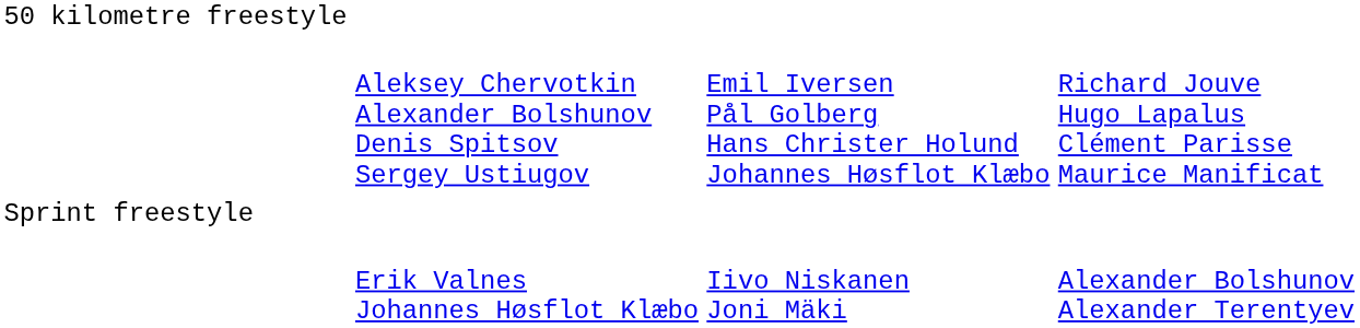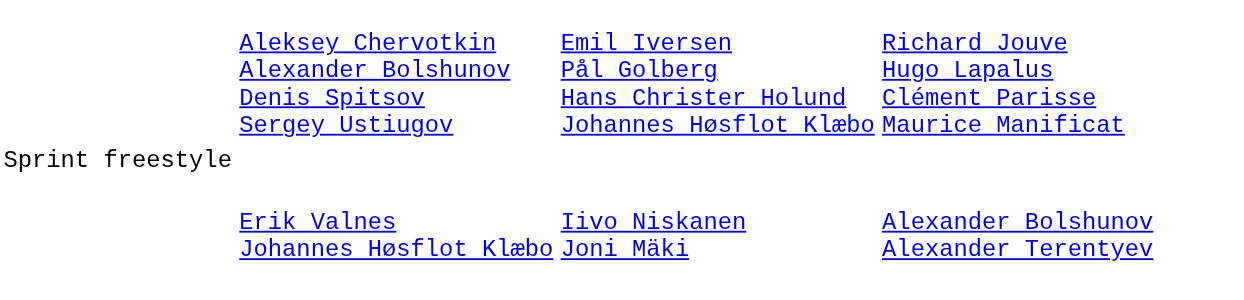- row: 50 kilometre freestyle
